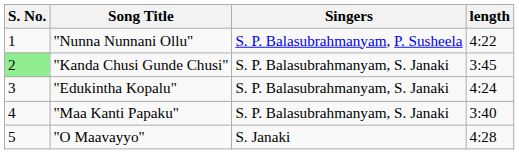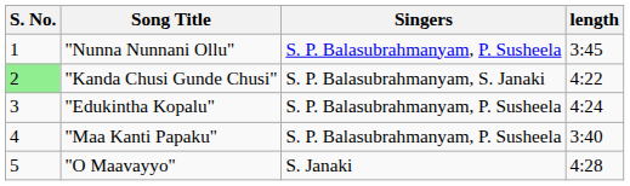"Nunna Nunnani Ollu" | length: 4:22 -> 3:45
"Kanda Chusi Gunde Chusi" | length: 3:45 -> 4:22
"Edukintha Kopalu" | Singers: S. P. Balasubrahmanyam, S. Janaki -> S. P. Balasubrahmanyam, P. Susheela
"Maa Kanti Papaku" | Singers: S. P. Balasubrahmanyam, S. Janaki -> S. P. Balasubrahmanyam, P. Susheela
